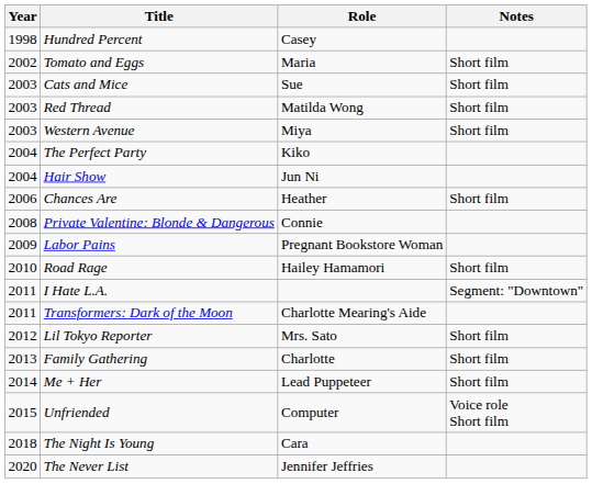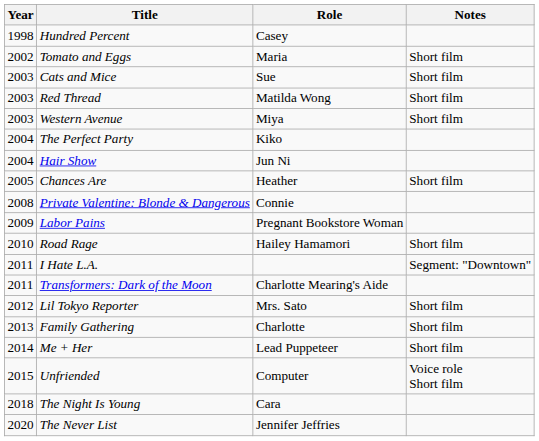Chances Are | Year: 2006 -> 2005
